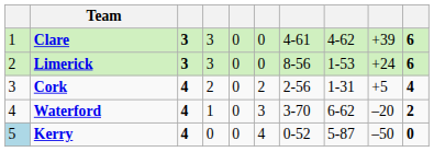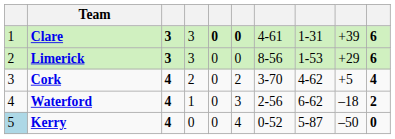Clare | column 5: normal -> bold
Clare | column 6: normal -> bold
Clare | column 8: 4-62 -> 1-31
Limerick | column 9: +24 -> +29
Cork | column 7: 2-56 -> 3-70
Cork | column 8: 1-31 -> 4-62
Waterford | column 7: 3-70 -> 2-56
Waterford | column 9: –20 -> –18
